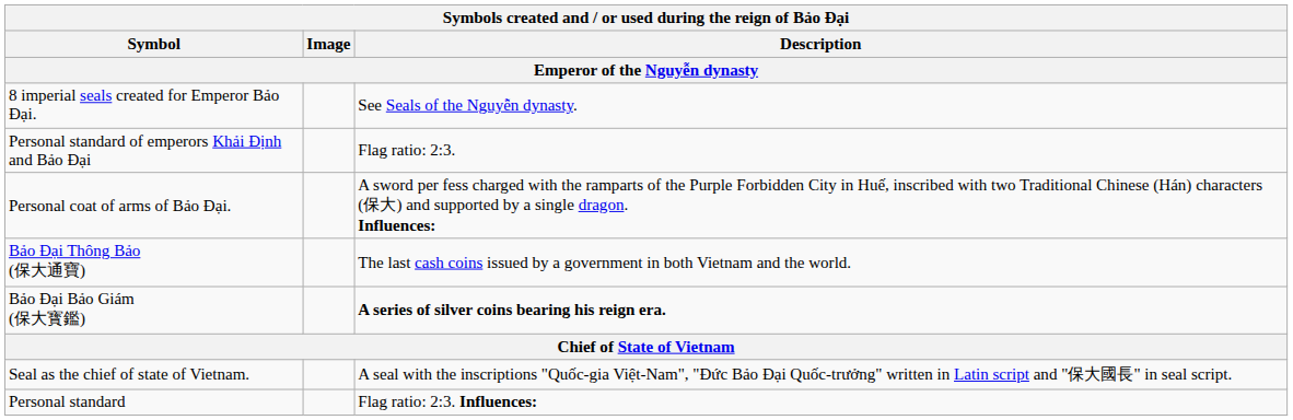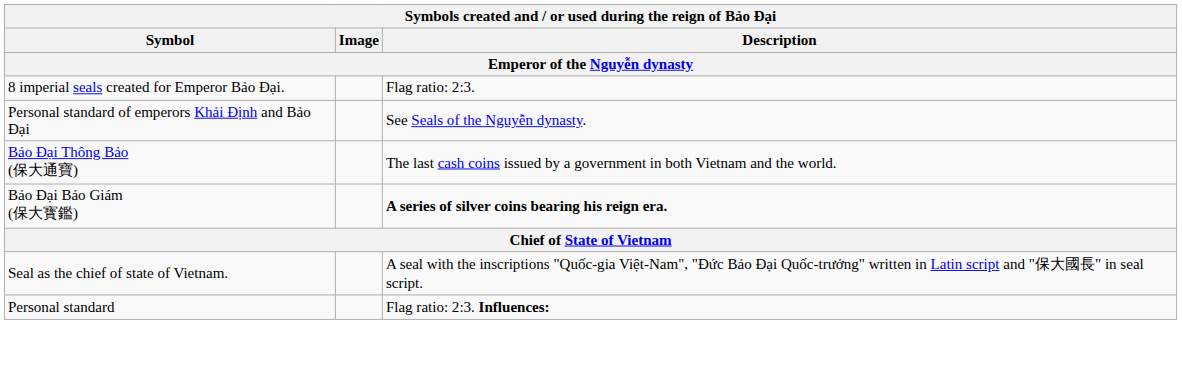8 imperial seals created for Emperor Bảo Đại. | Description: See Seals of the Nguyễn dynasty. -> Flag ratio: 2:3.
Personal standard of emperors Khải Định and Bảo Đại | Description: Flag ratio: 2:3. -> See Seals of the Nguyễn dynasty.
- row: Personal coat of arms of Bảo Đại. | A sword per fess charged with the ramparts of the Purple Forbidden City in Huế, inscribed with two Traditional Chinese (Hán) characters (保大) and supported by a single dragon. Influences:
